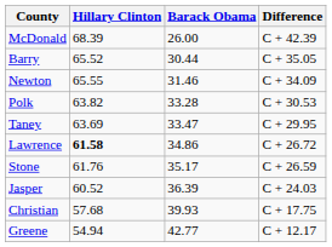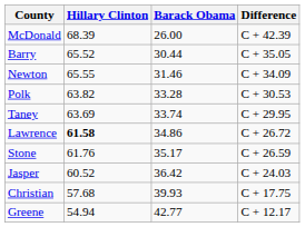Taney | Barack Obama: 33.47 -> 33.74
Jasper | Barack Obama: 36.39 -> 36.42
